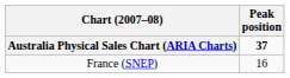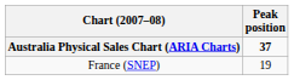France (SNEP) | Peak position: 16 -> 19
